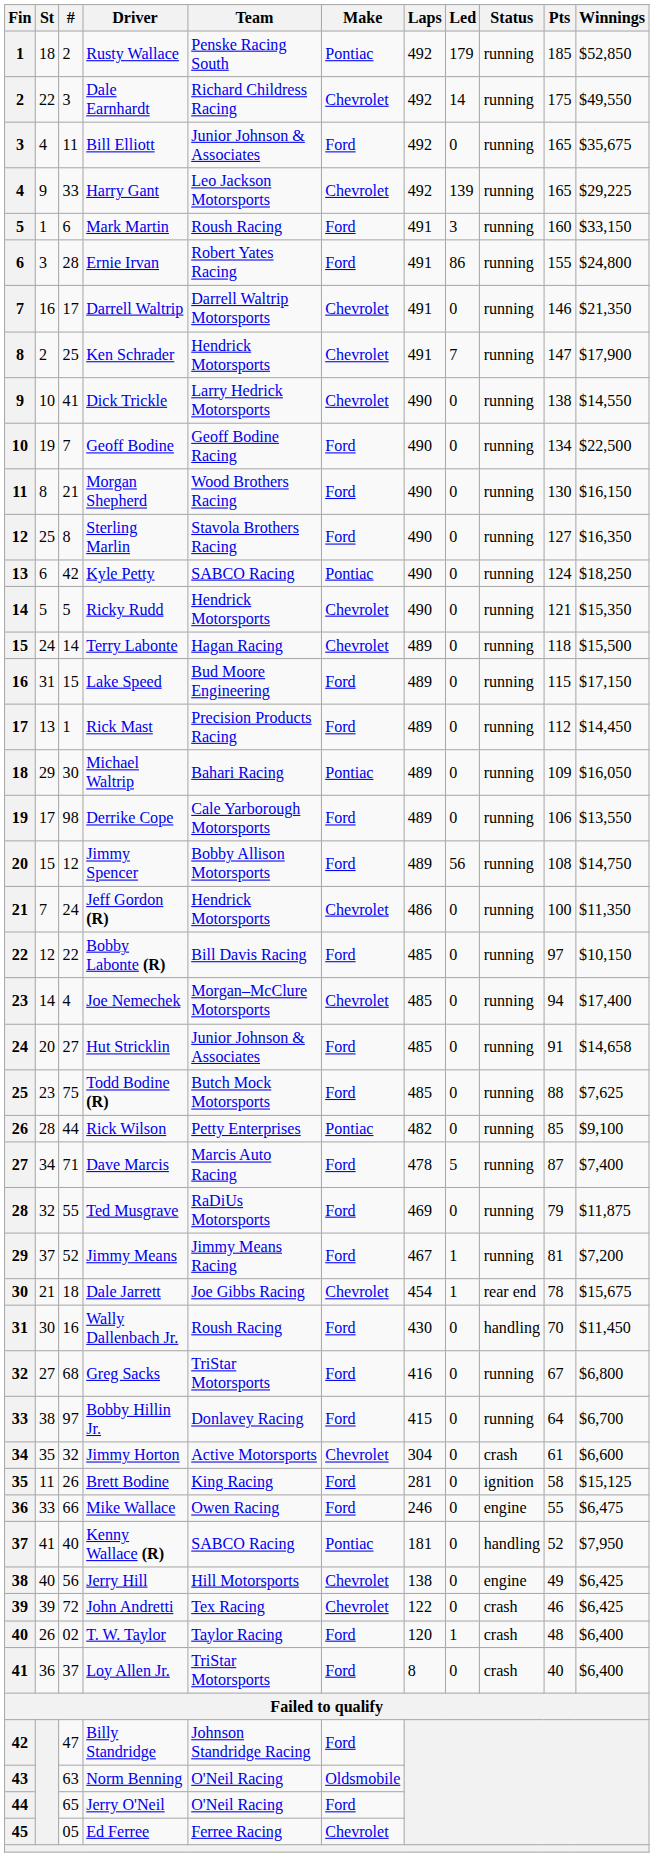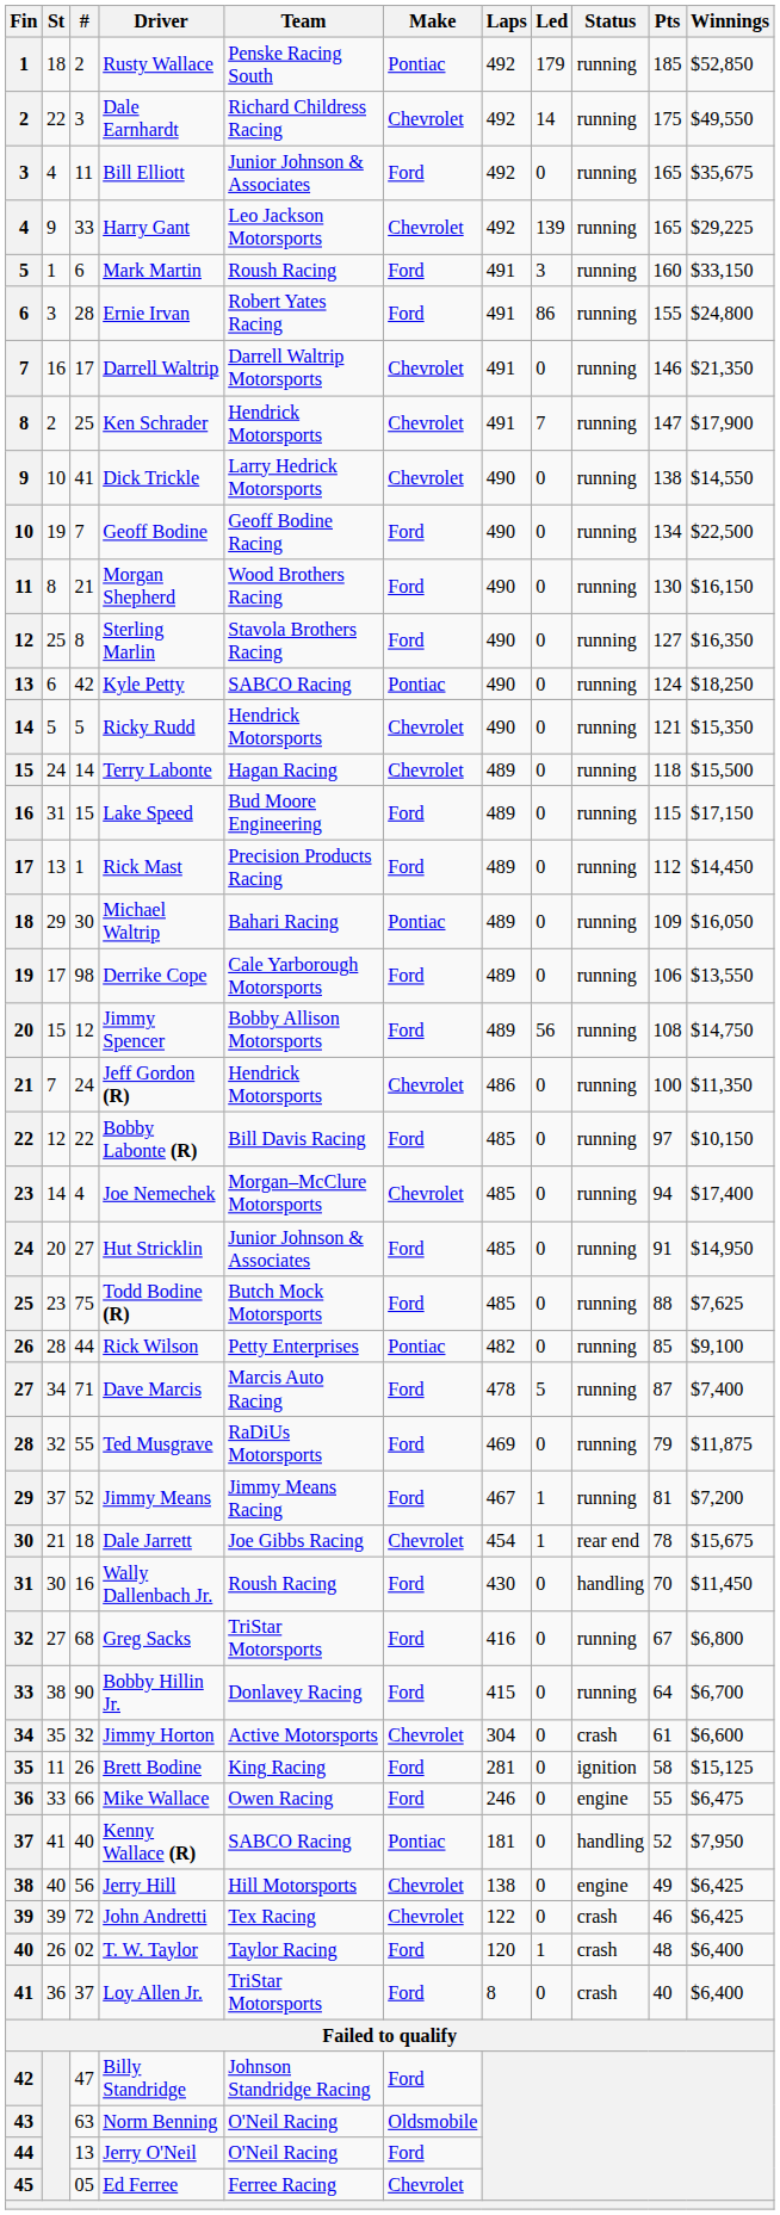Hut Stricklin | Winnings: $14,658 -> $14,950
Bobby Hillin Jr. | #: 97 -> 90
Jerry O'Neil | #: 65 -> 13
